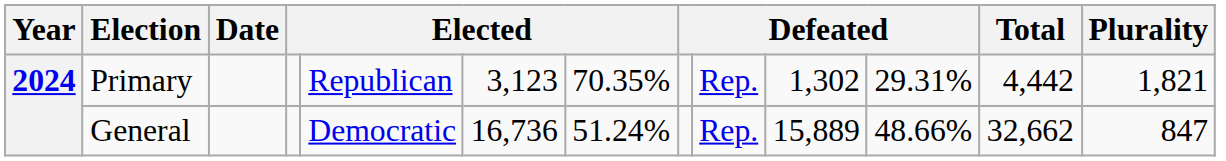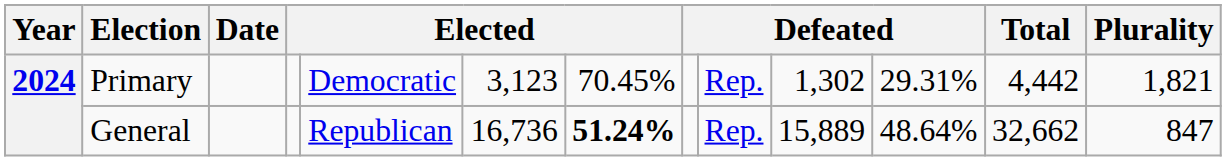Primary | column 5: Republican -> Democratic
Primary | column 7: 70.35% -> 70.45%
General | column 5: Democratic -> Republican
General | column 7: normal -> bold
General | column 11: 48.66% -> 48.64%
